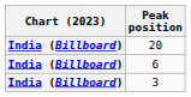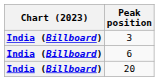rows swapped: 3 <-> 20
